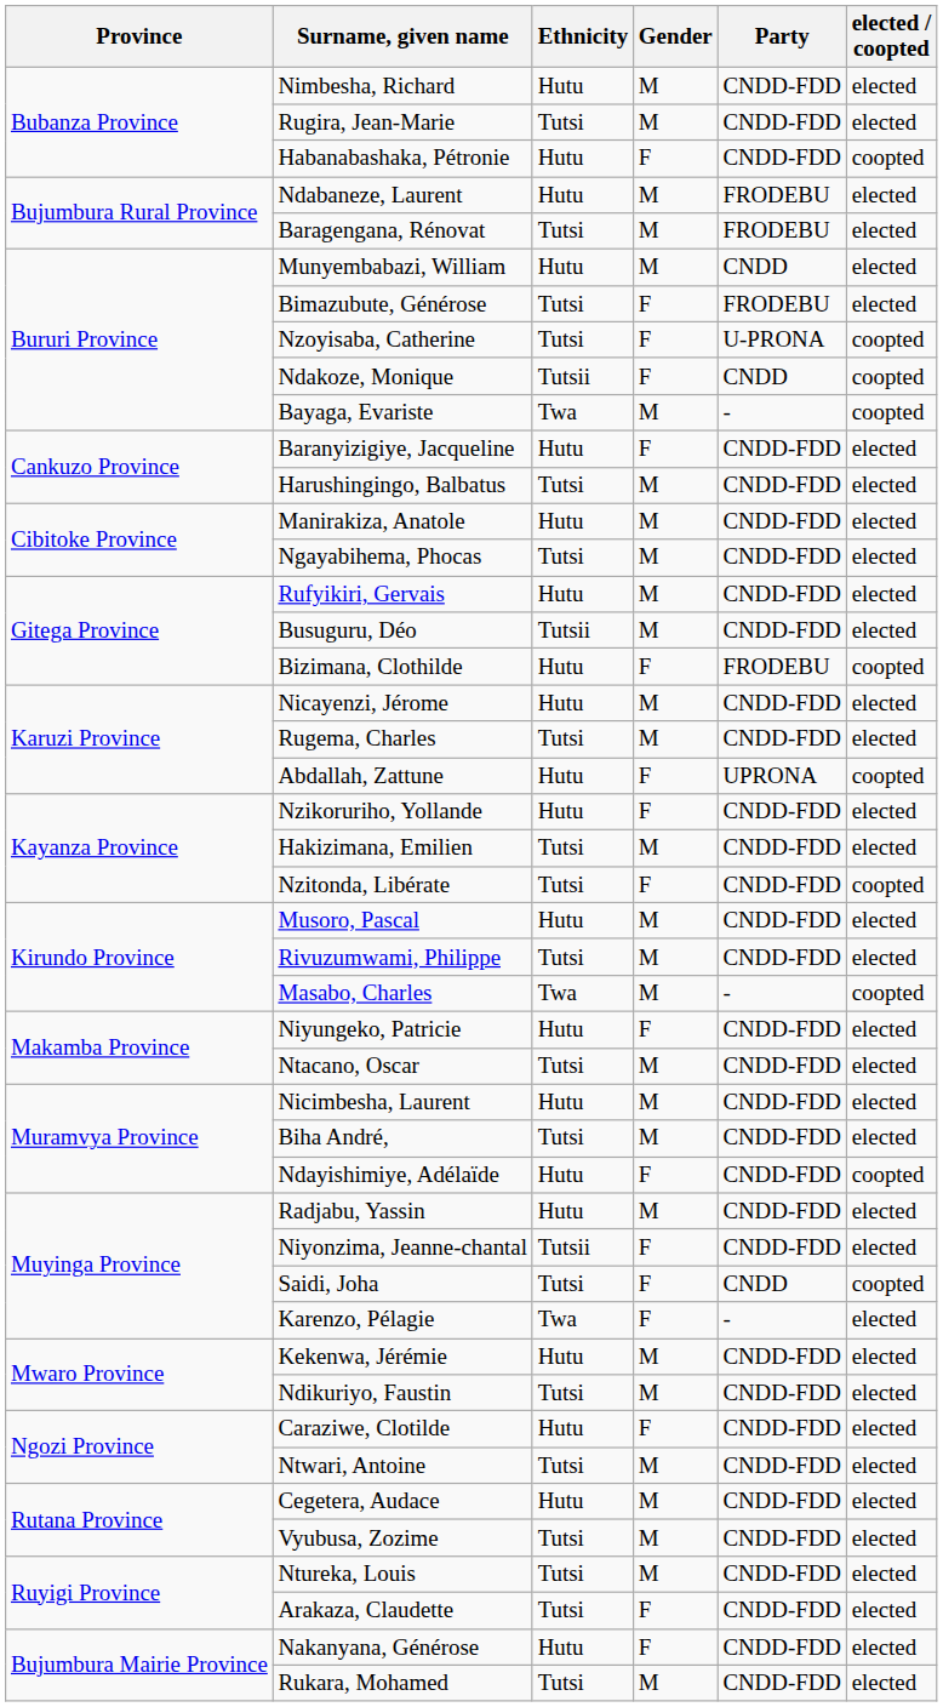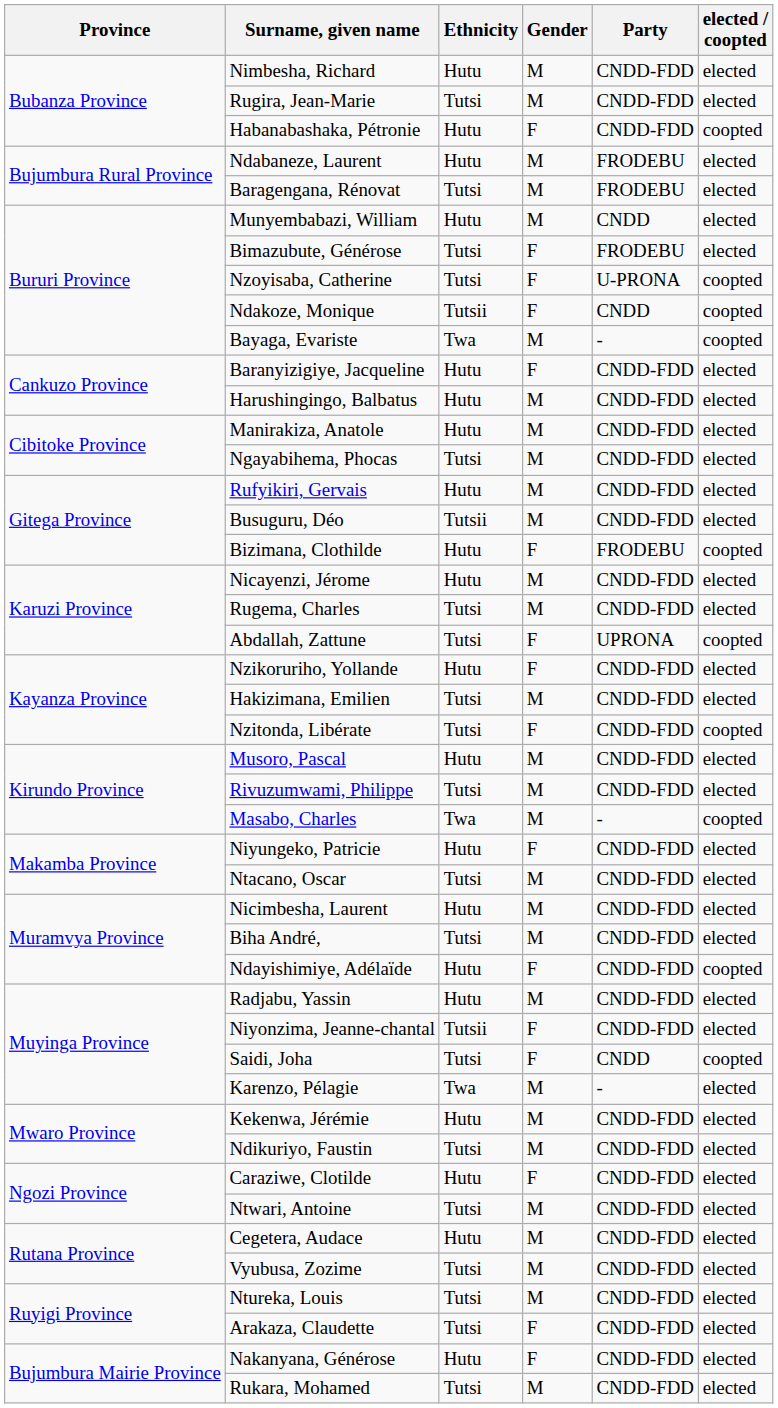Harushingingo, Balbatus | Ethnicity: Tutsi -> Hutu
Abdallah, Zattune | Ethnicity: Hutu -> Tutsi
Karenzo, Pélagie | Gender: F -> M
